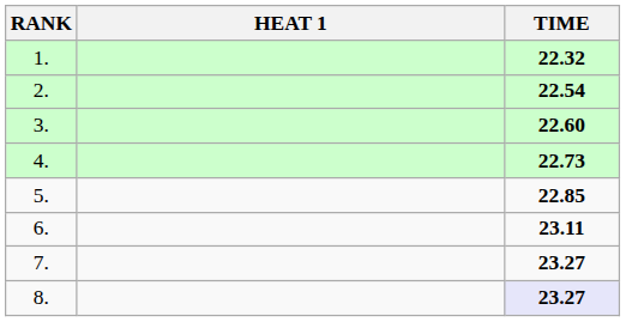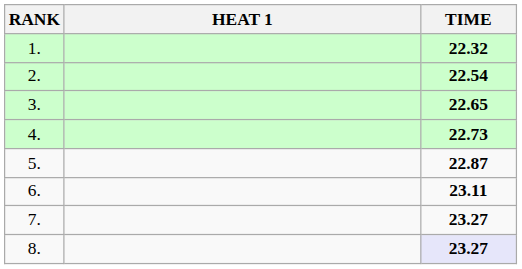3. | TIME: 22.60 -> 22.65
5. | TIME: 22.85 -> 22.87
